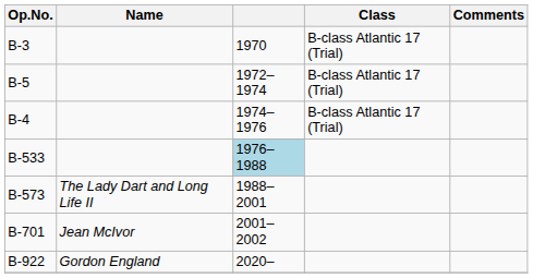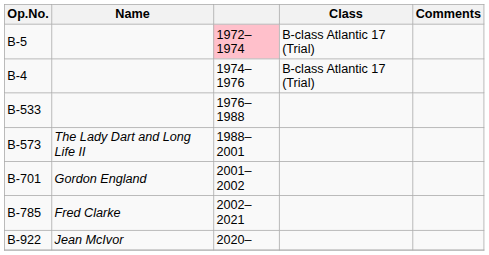- row: B-3 | 1970 | B-class Atlantic 17 (Trial)
B-5 | column 3: no background -> pink background
B-533 | column 3: lightblue background -> no background
B-701 | Name: Jean McIvor -> Gordon England
+ row: B-785 | Fred Clarke | 2002–2021
B-922 | Name: Gordon England -> Jean McIvor
